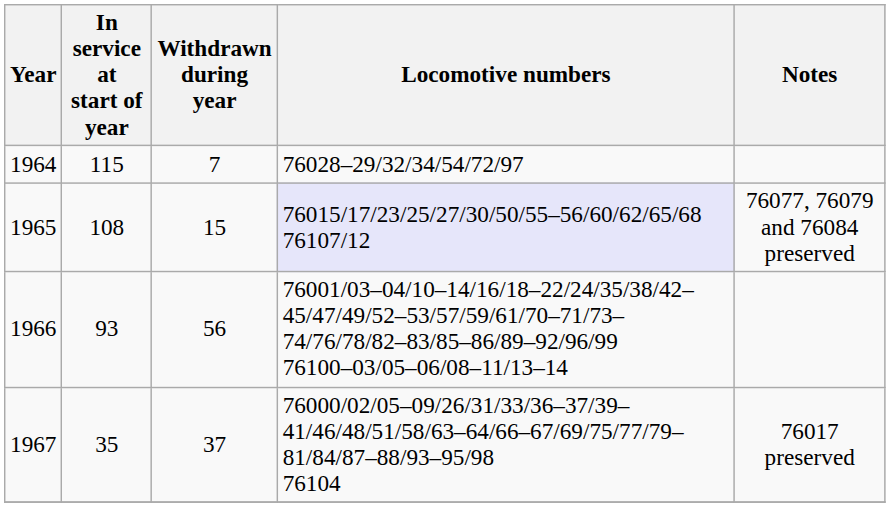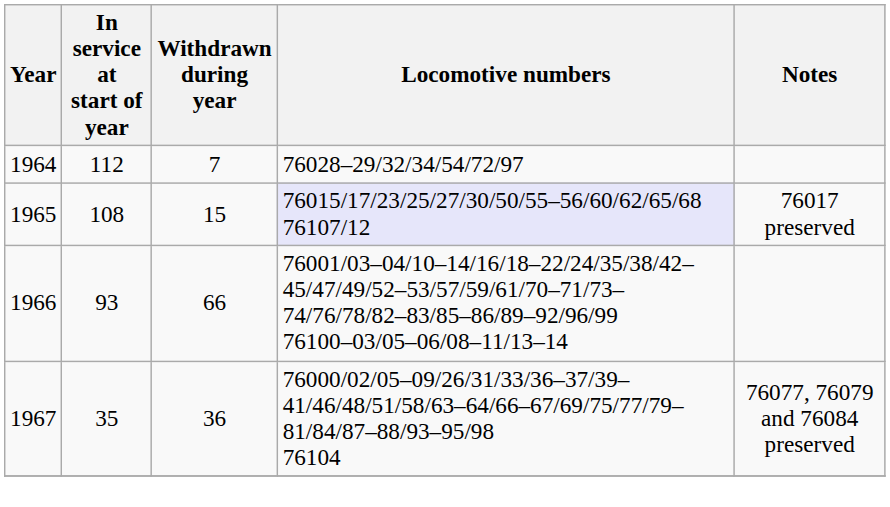1964 | In service at start of year: 115 -> 112
1965 | Notes: 76077, 76079 and 76084 preserved -> 76017 preserved
1966 | Withdrawn during year: 56 -> 66
1967 | Withdrawn during year: 37 -> 36
1967 | Notes: 76017 preserved -> 76077, 76079 and 76084 preserved
